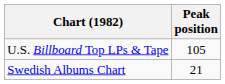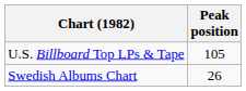Swedish Albums Chart | Peak position: 21 -> 26
